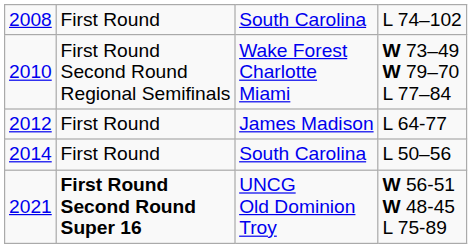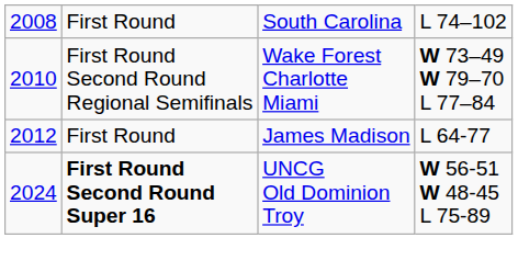- row: 2014 | First Round | South Carolina | L 50–56
UNCG Old Dominion Troy | column 1: 2021 -> 2024
